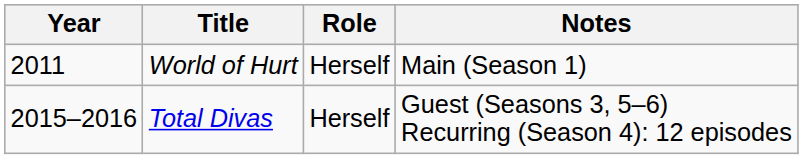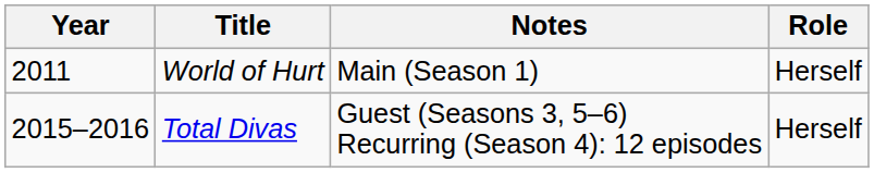columns swapped: Role <-> Notes
